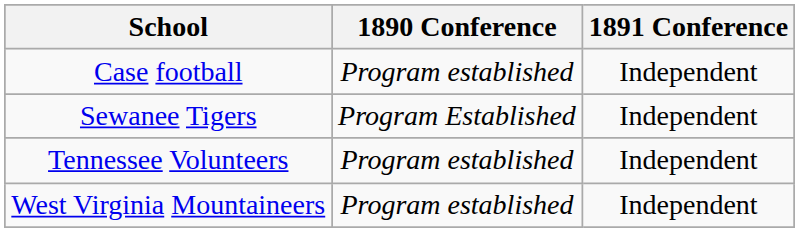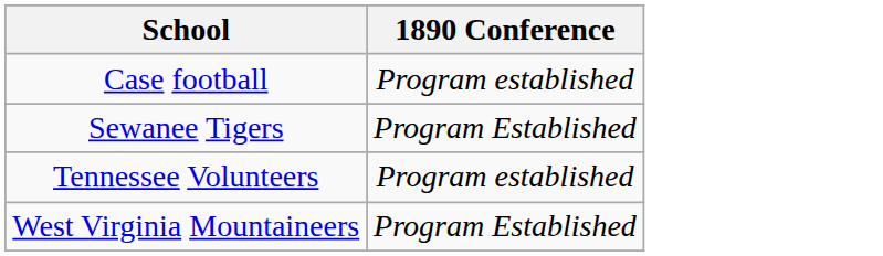- column: 1891 Conference | Independent | Independent | Independent | Independent
West Virginia Mountaineers | 1890 Conference: Program established -> Program Established
